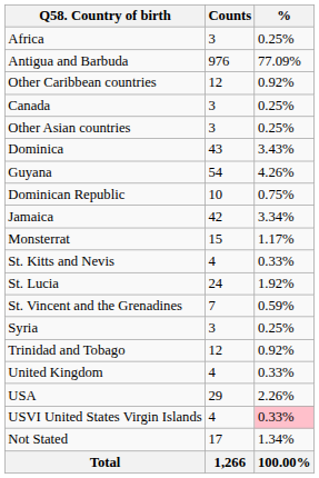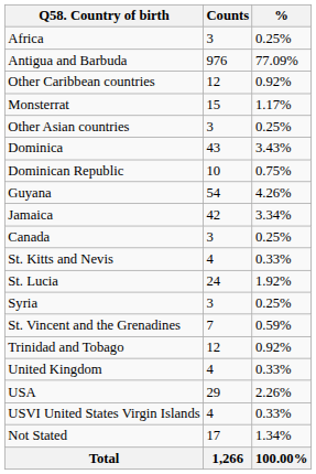rows swapped: Canada <-> Monsterrat
rows swapped: Dominican Republic <-> Guyana
rows swapped: St. Vincent and the Grenadines <-> Syria
USVI United States Virgin Islands | %: pink background -> no background
